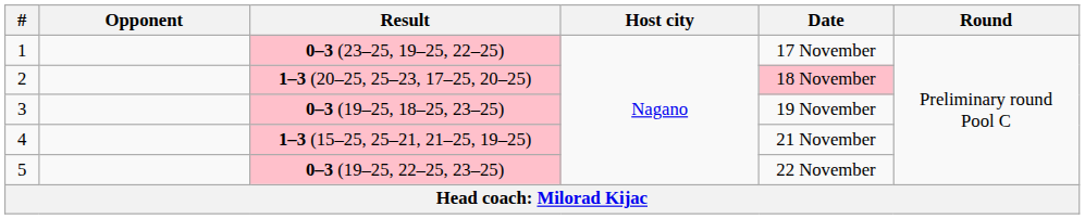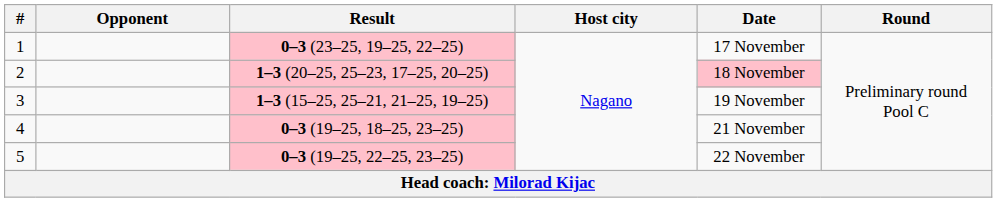3 | Result: 0–3 (19–25, 18–25, 23–25) -> 1–3 (15–25, 25–21, 21–25, 19–25)
4 | Result: 1–3 (15–25, 25–21, 21–25, 19–25) -> 0–3 (19–25, 18–25, 23–25)
